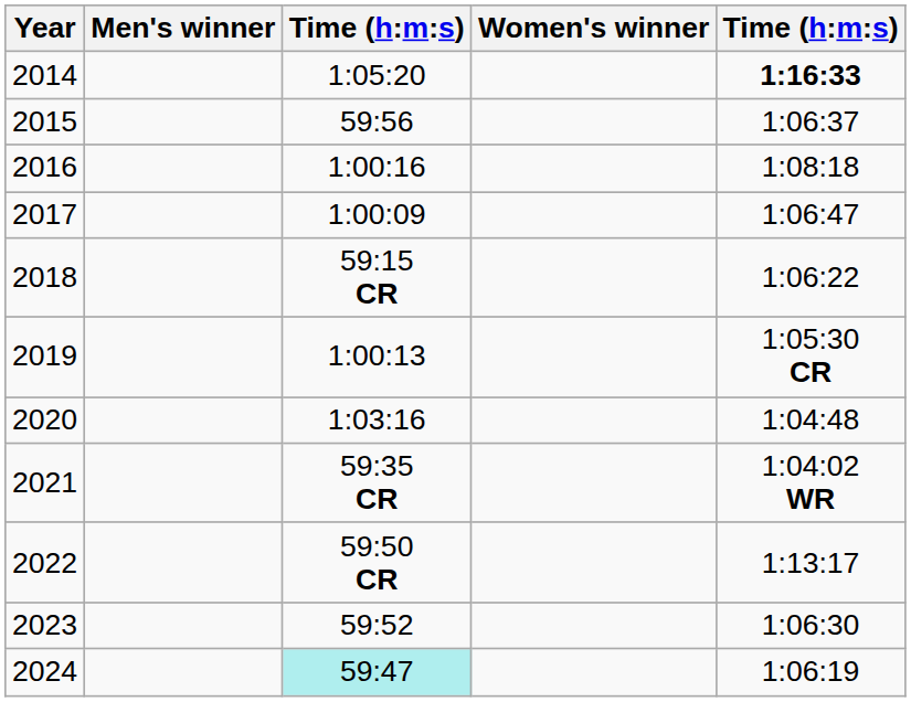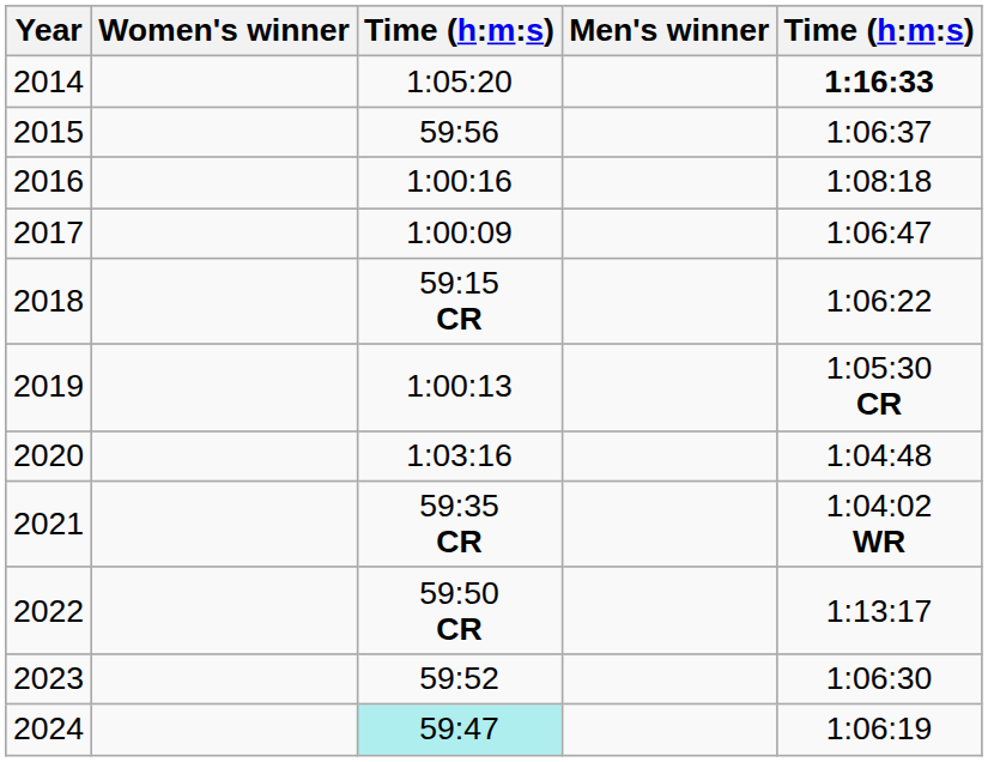columns swapped: Men's winner <-> Women's winner
